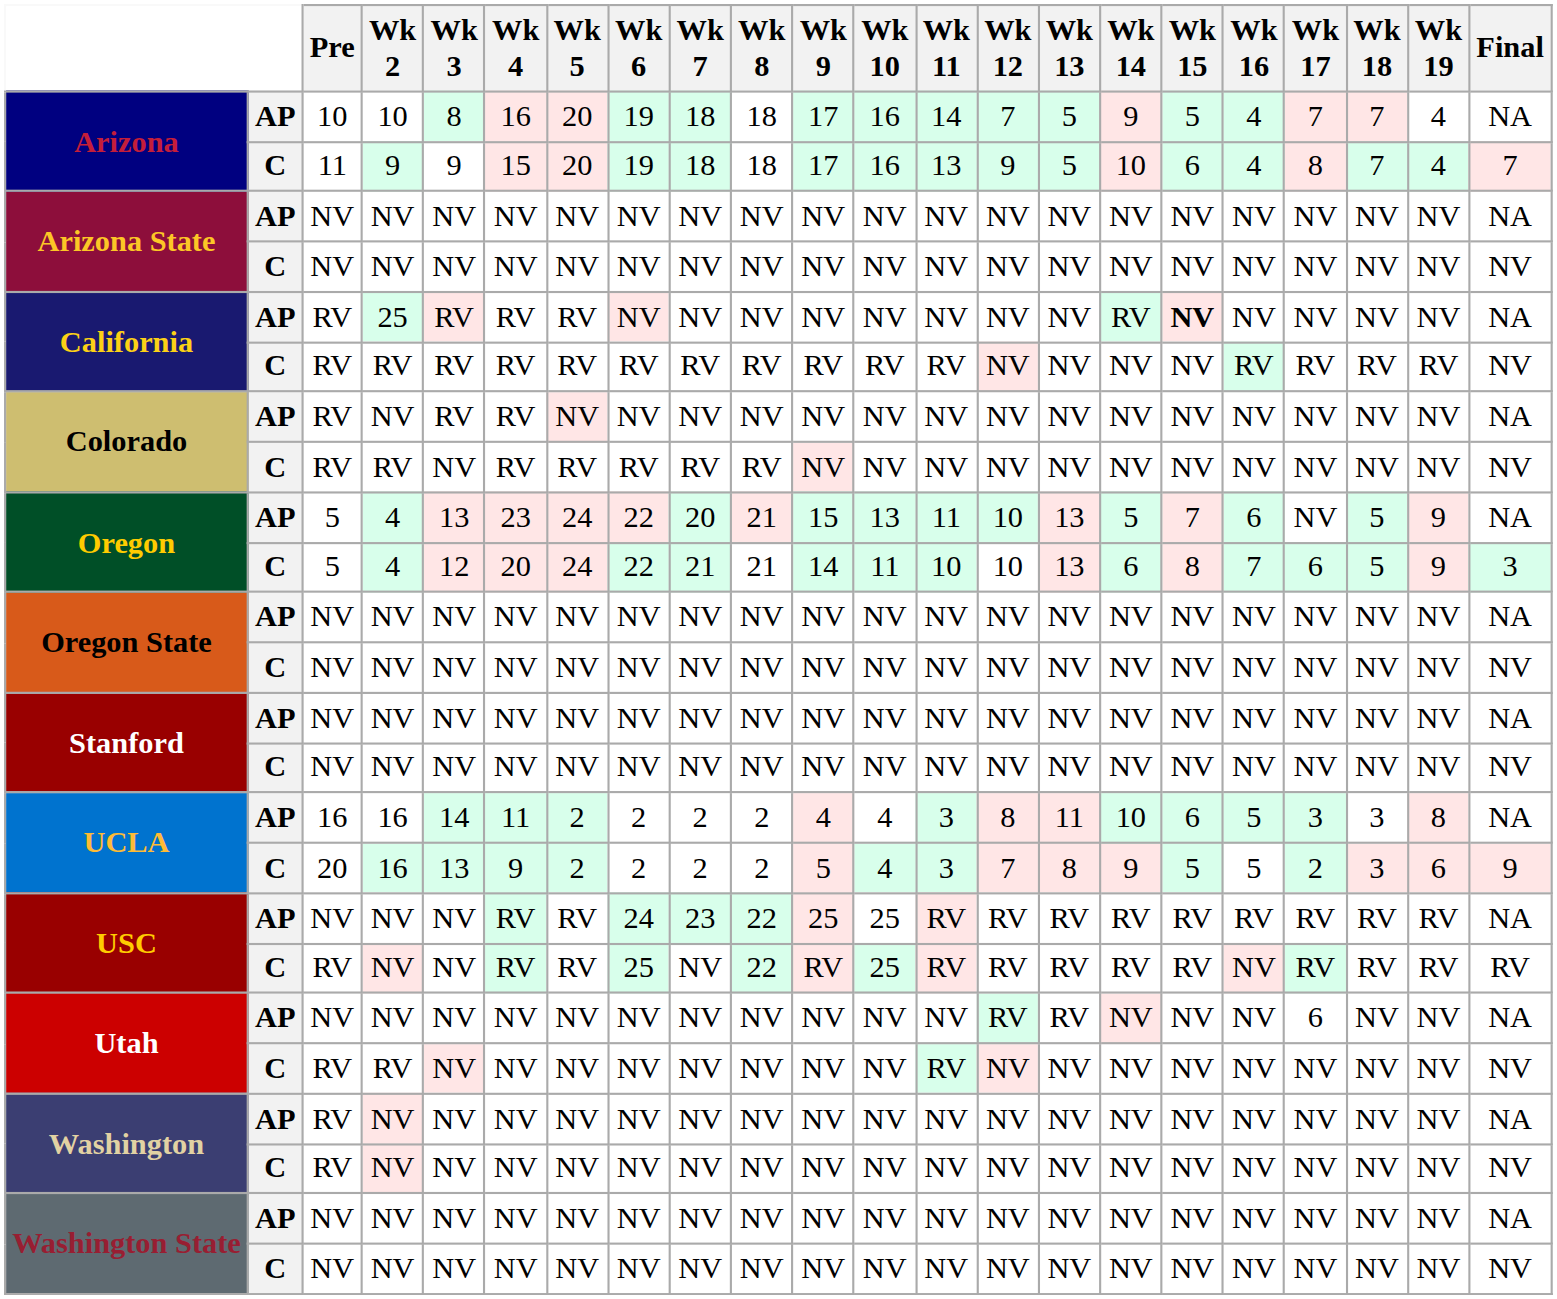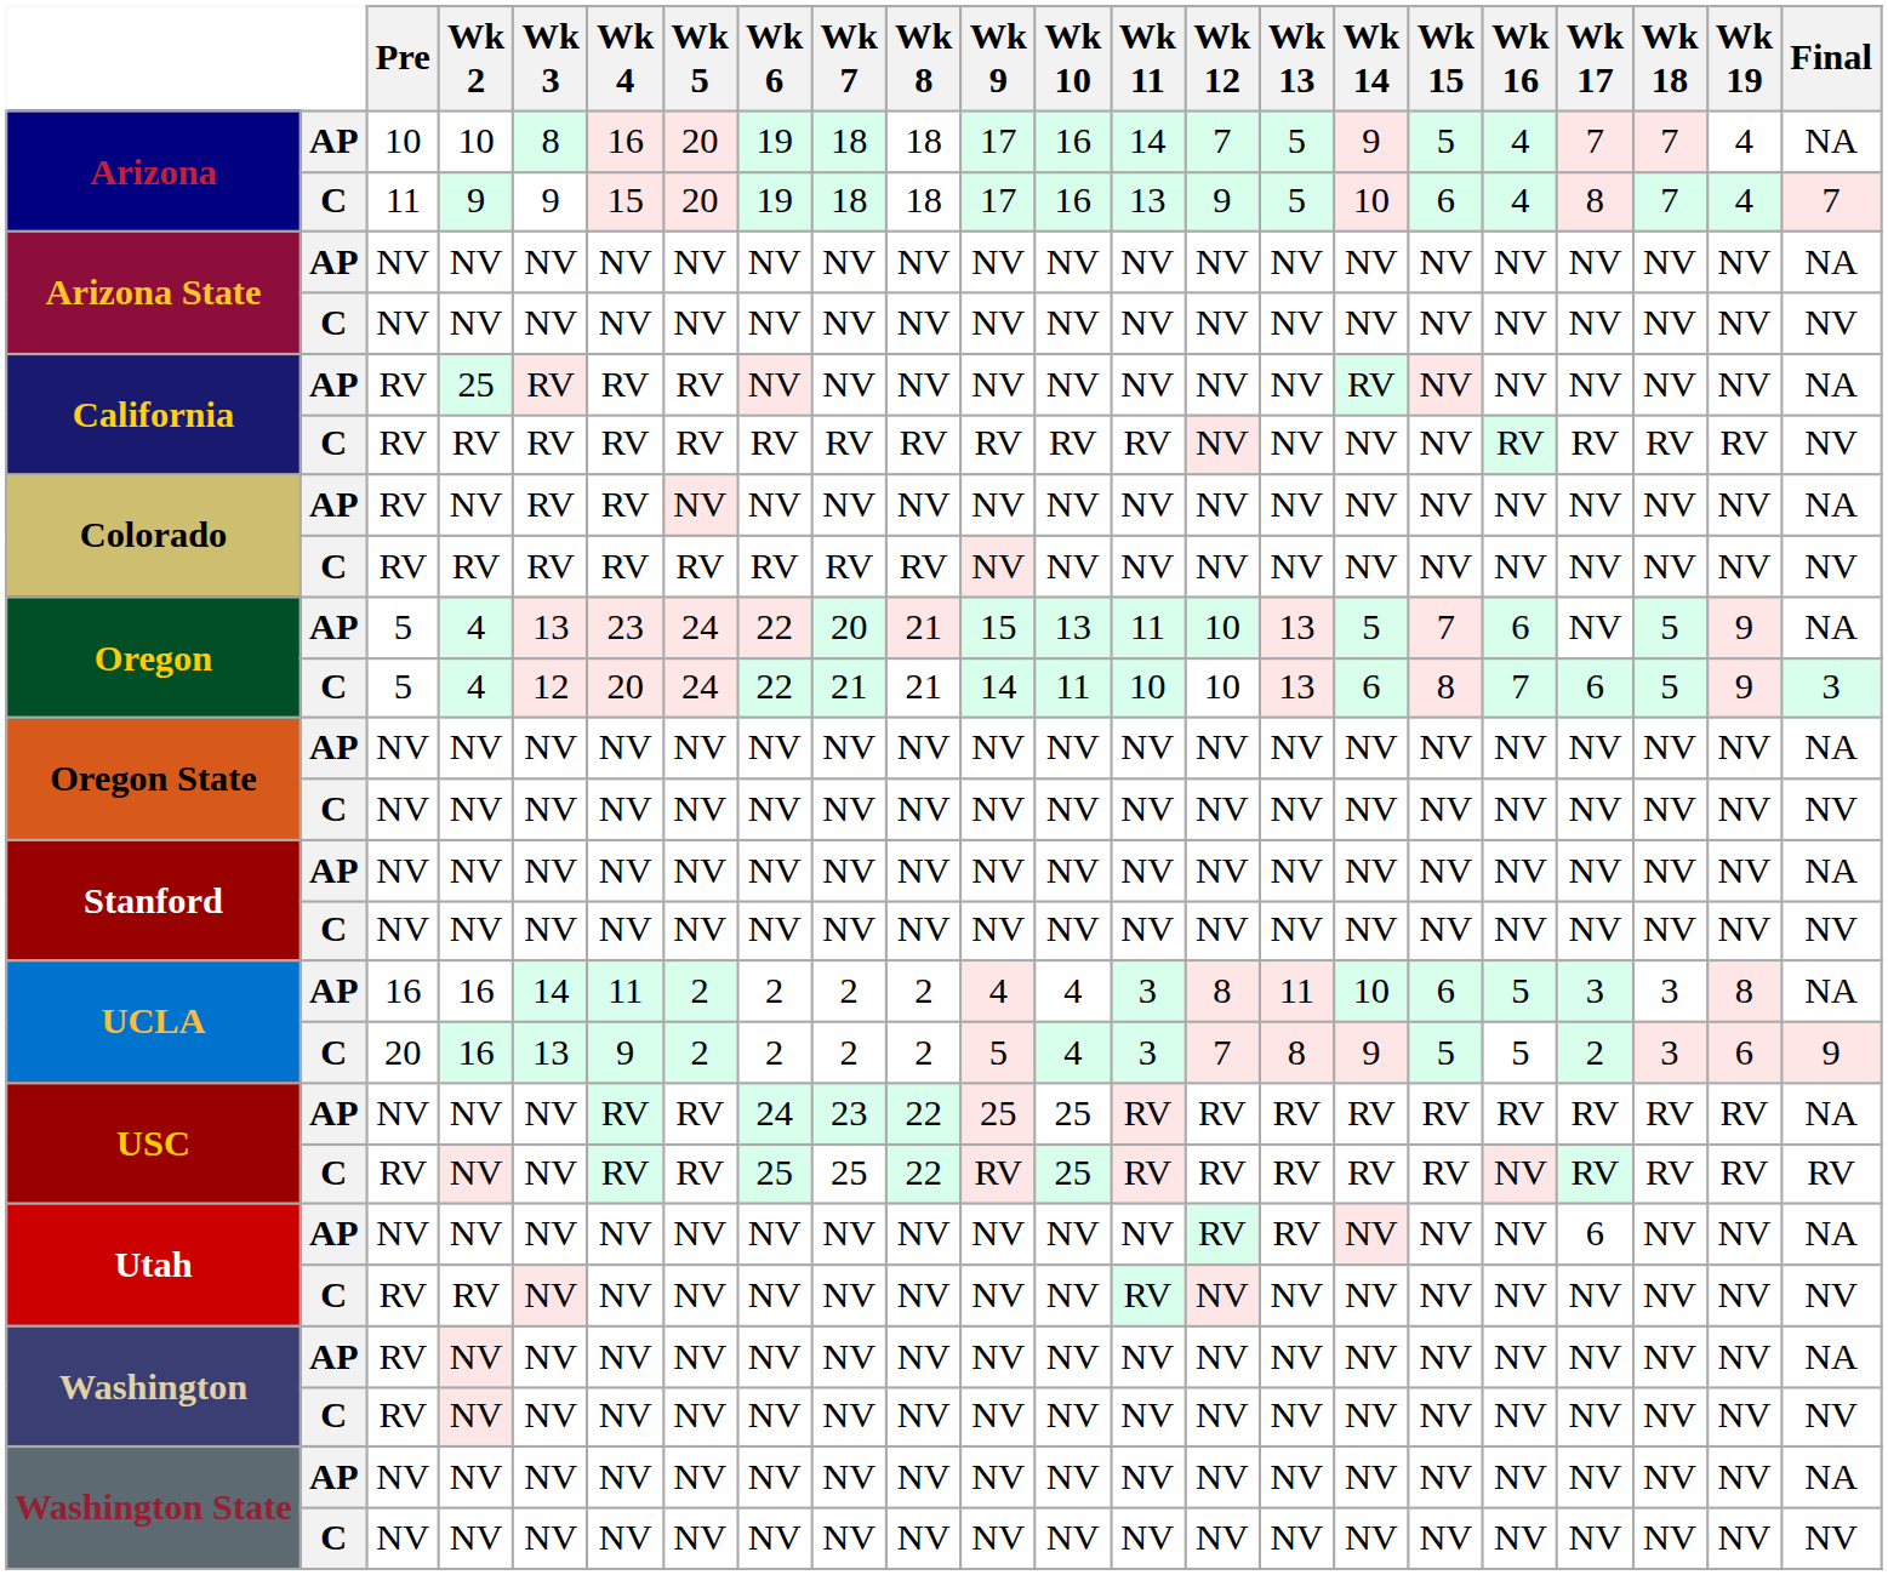California / AP | Wk 15: bold -> normal
Colorado / C | Wk 3: NV -> RV
USC / C | Wk 7: NV -> 25
